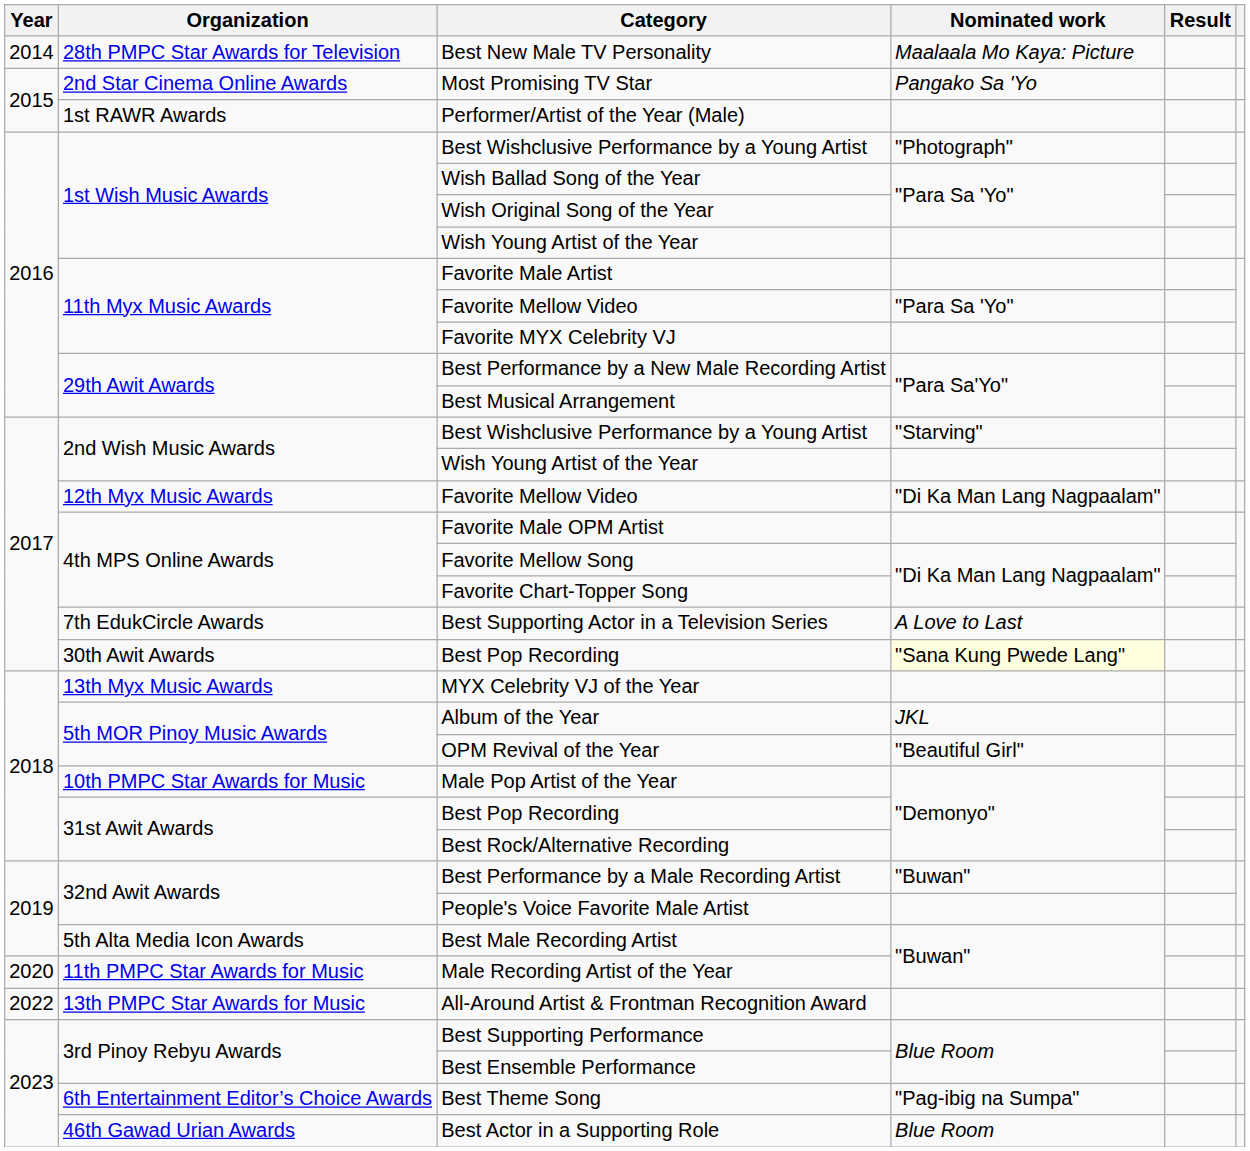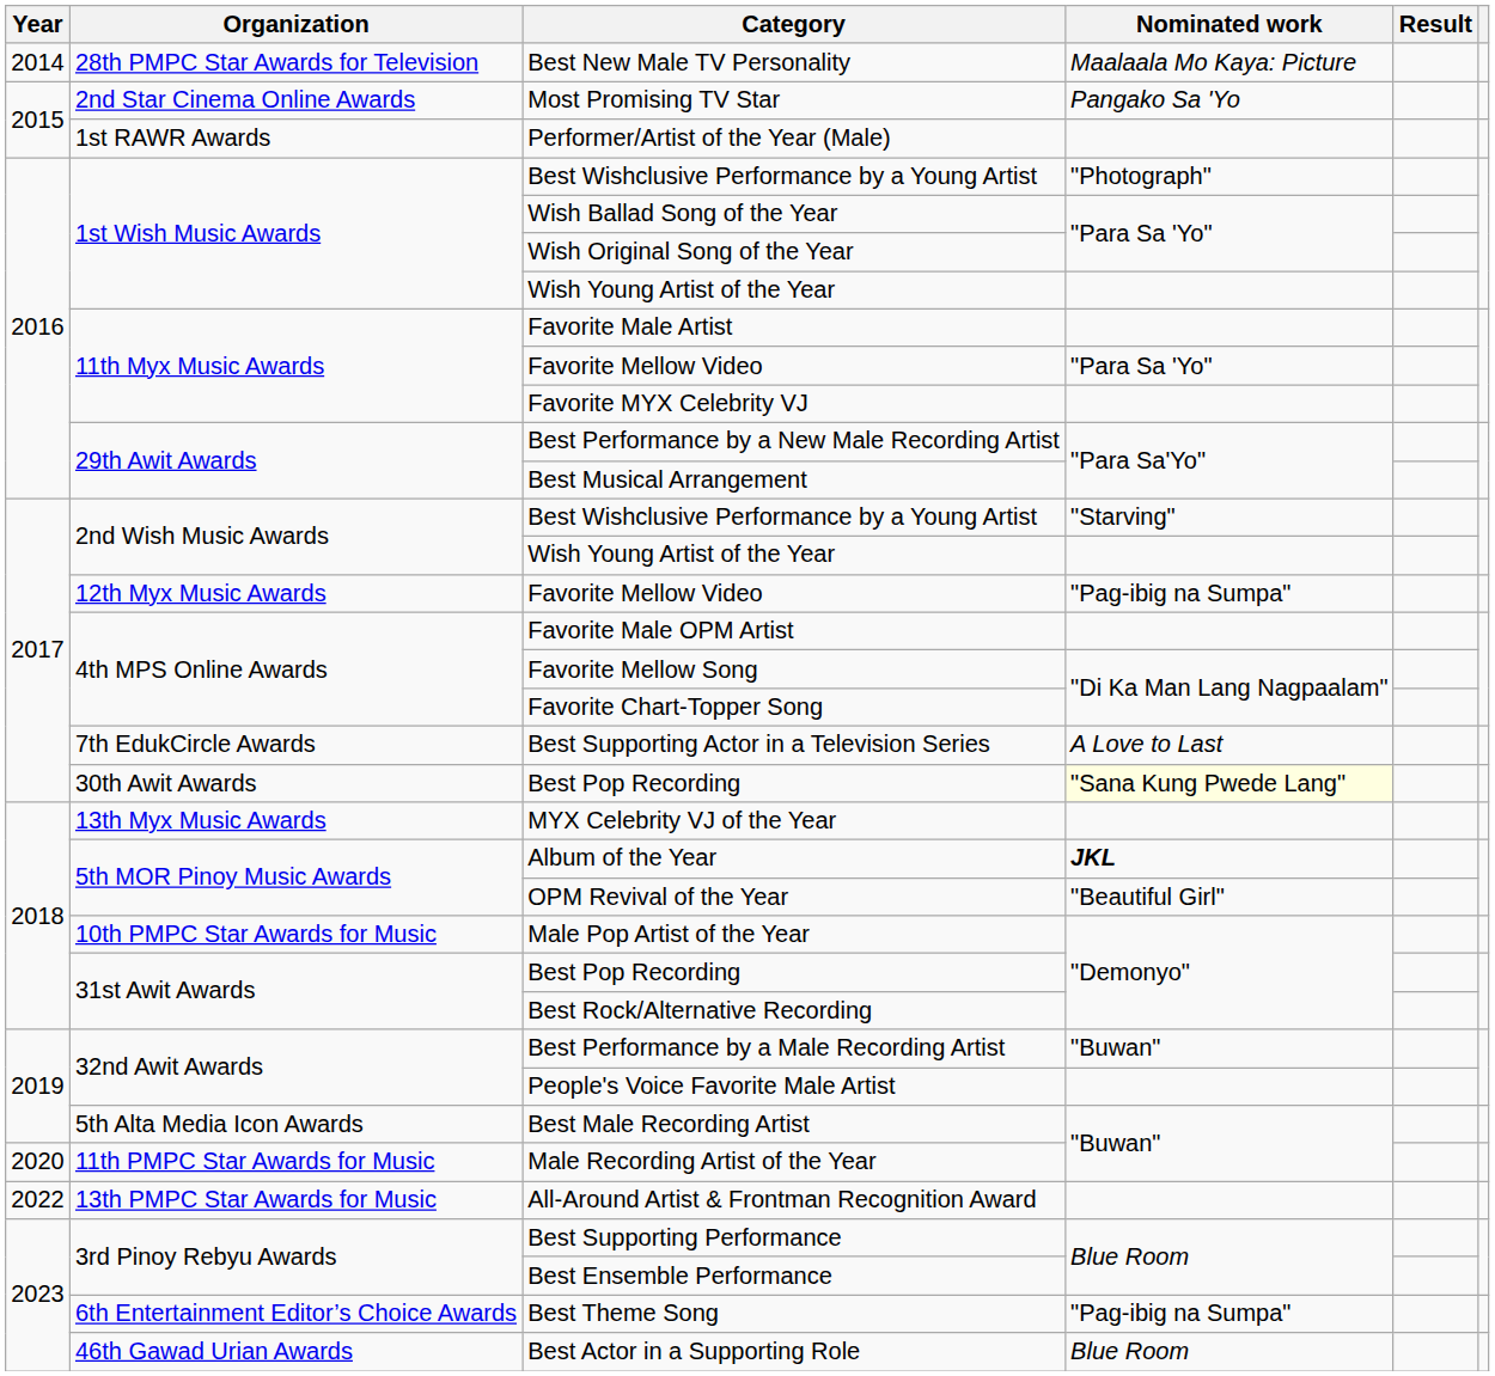12th Myx Music Awards / Favorite Mellow Video | Nominated work: "Di Ka Man Lang Nagpaalam" -> "Pag-ibig na Sumpa"
Album of the Year | Nominated work: normal -> bold
